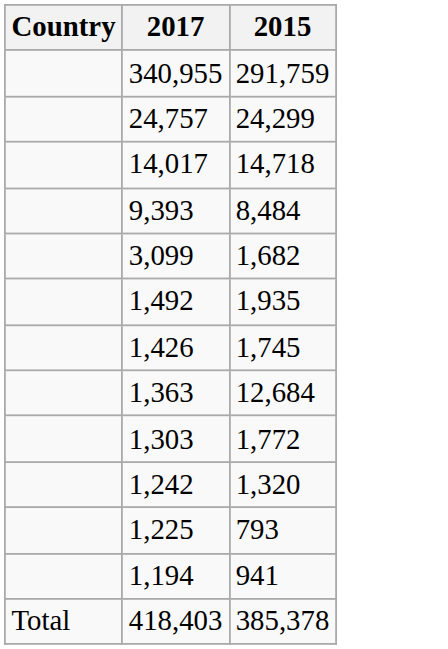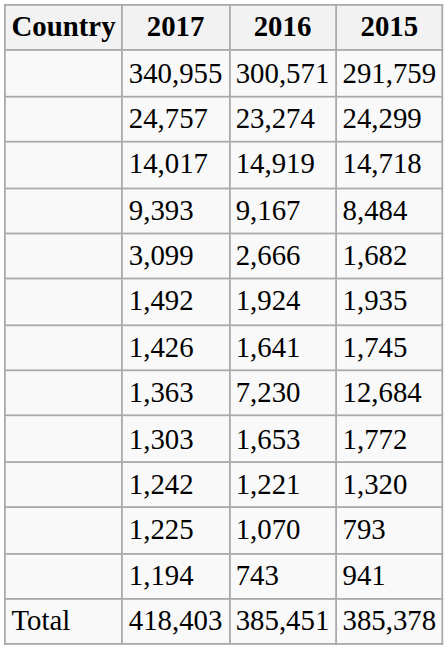+ column: 2016 | 300,571 | 23,274 | 14,919 | 9,167 | 2,666 | 1,924 | 1,641 | 7,230 | 1,653 | 1,221 | 1,070 | 743 | 385,451
